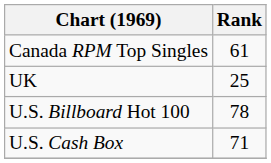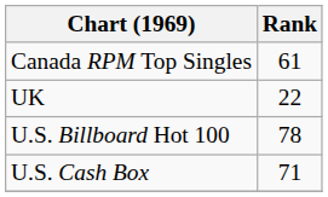UK | Rank: 25 -> 22
